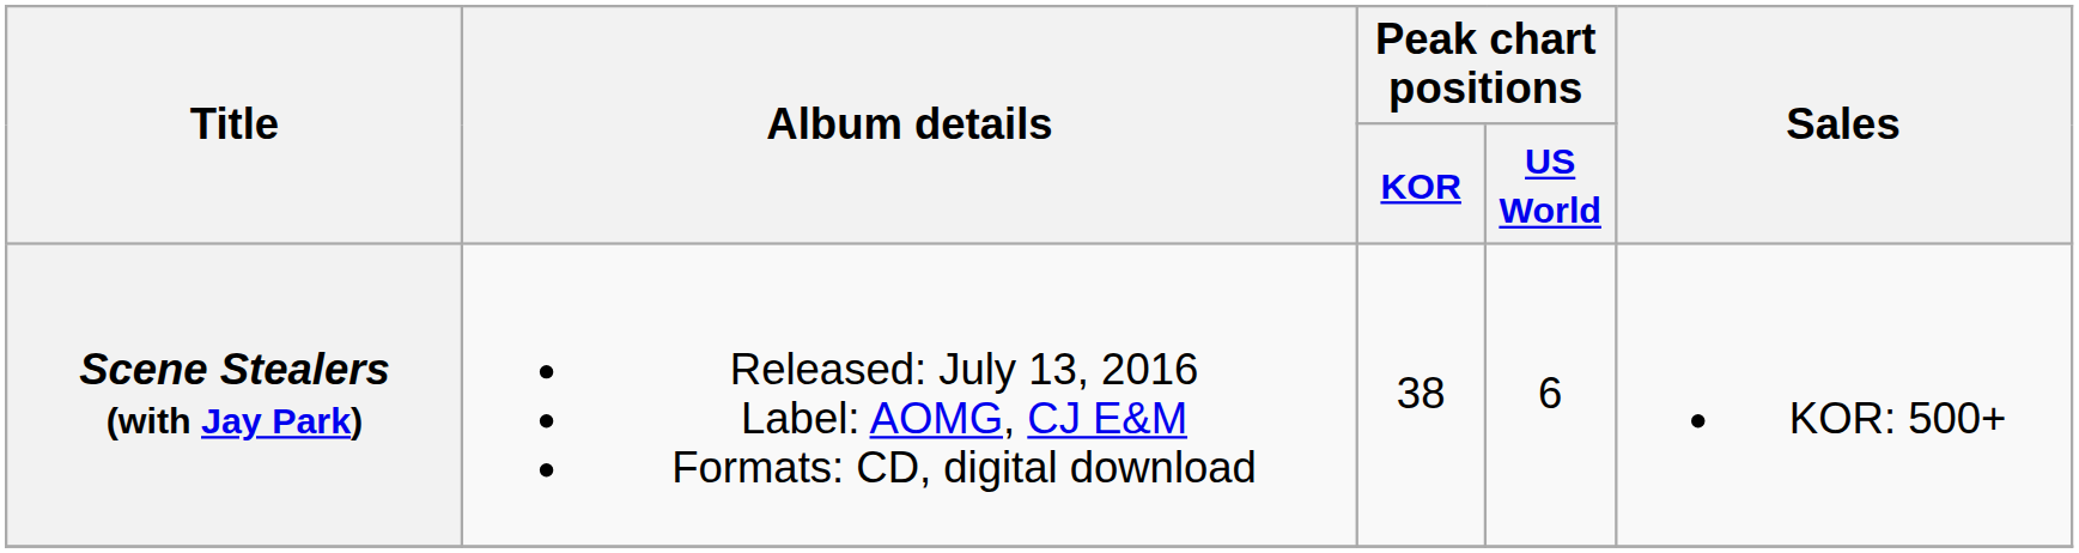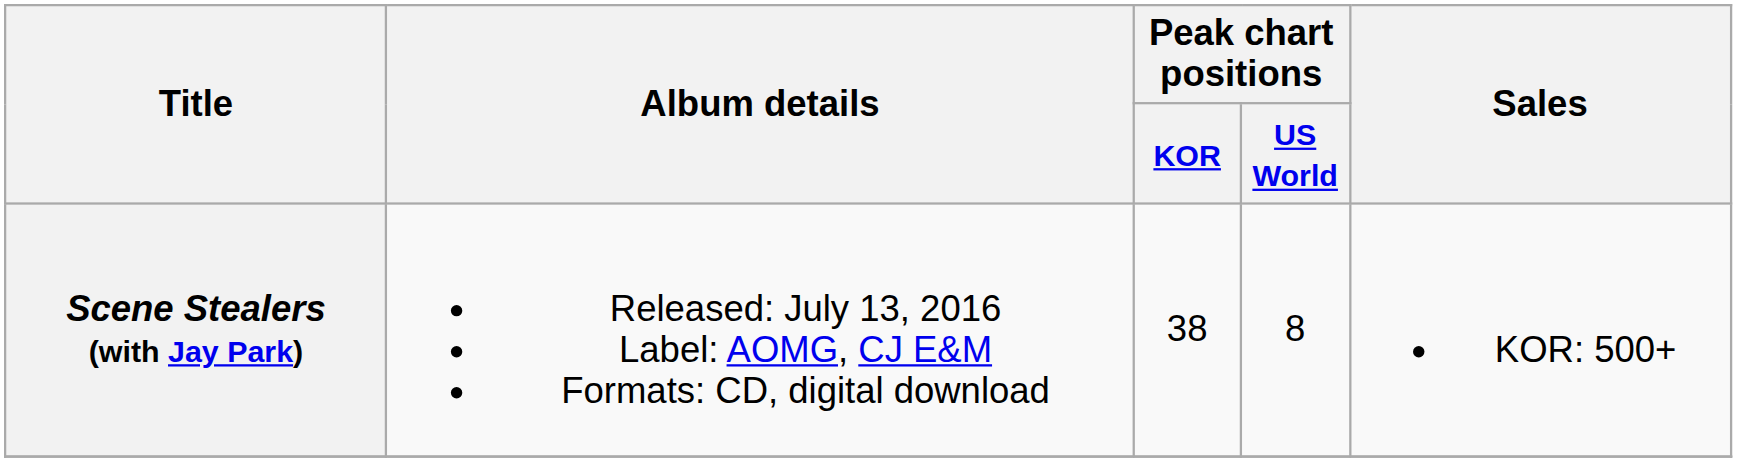Scene Stealers (with Jay Park) | Peak chart positions / US World: 6 -> 8
